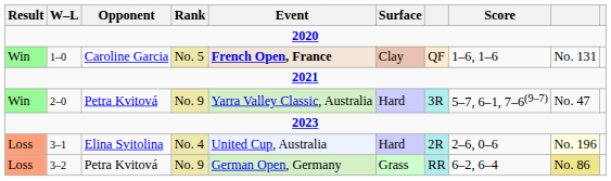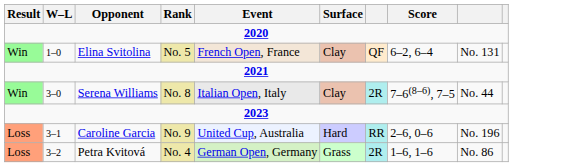1–0 | Opponent: Caroline Garcia -> Elina Svitolina
1–0 | Event: bold -> normal
1–0 | Score: 1–6, 1–6 -> 6–2, 6–4
- row: Win | 2–0 | Petra Kvitová | No. 9 | Yarra Valley Classic, Australia | Hard | 3R | 5–7, 6–1, 7–6(9–7) | No. 47
+ row: Win | 3–0 | Serena Williams | No. 8 | Italian Open, Italy | Clay | 2R | 7–6(8–6), 7–5 | No. 44
3–1 | Opponent: Elina Svitolina -> Caroline Garcia
3–1 | Rank: No. 4 -> No. 9
3–1 | column 7: 2R -> RR
3–1 | column 9: lightyellow background -> no background
3–2 | Rank: No. 9 -> No. 4
3–2 | column 7: RR -> 2R
3–2 | Score: 6–2, 6–4 -> 1–6, 1–6
3–2 | column 9: khaki background -> no background
